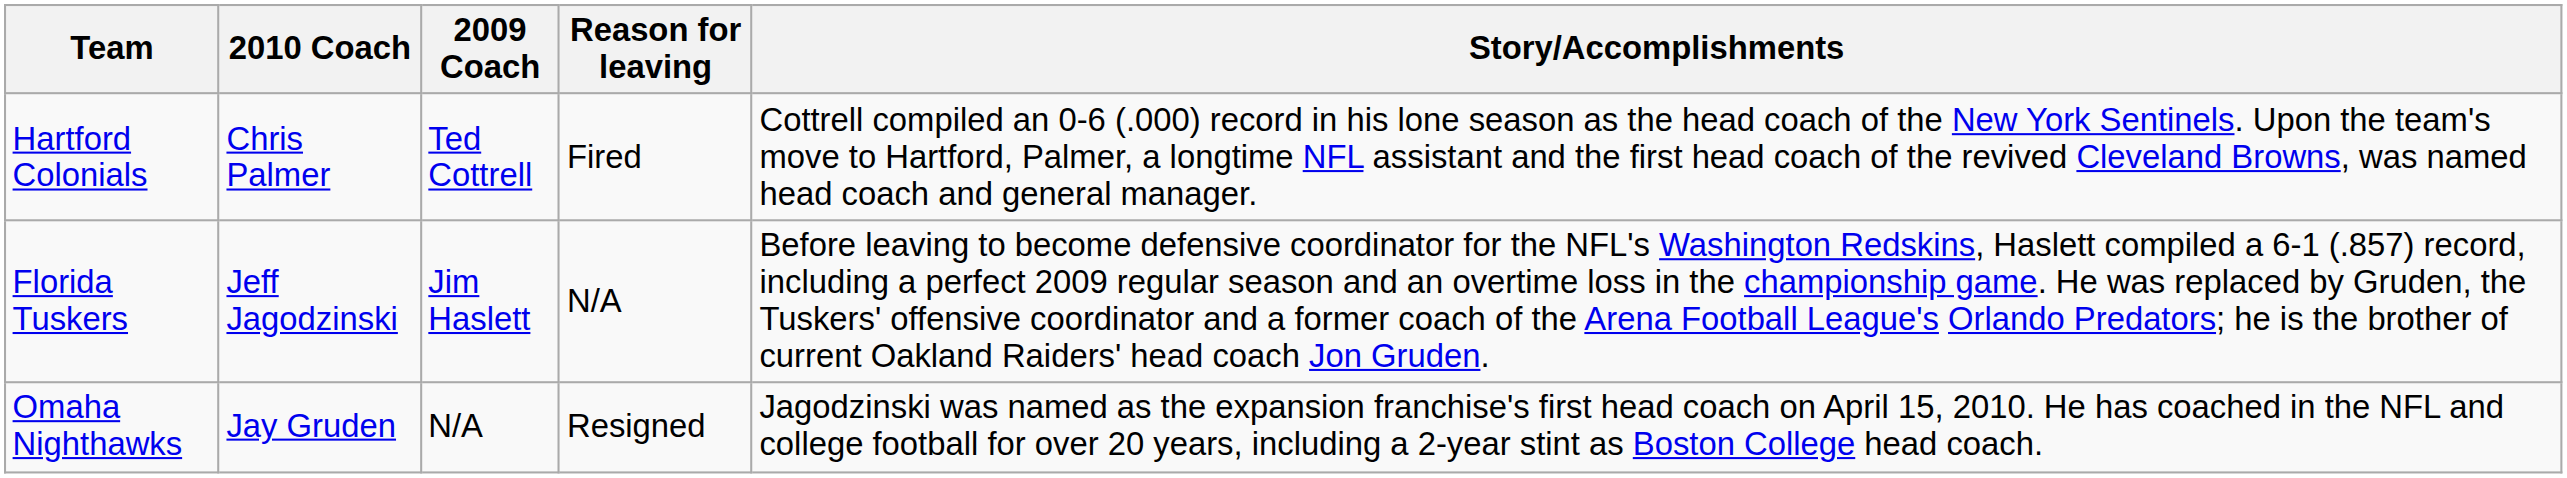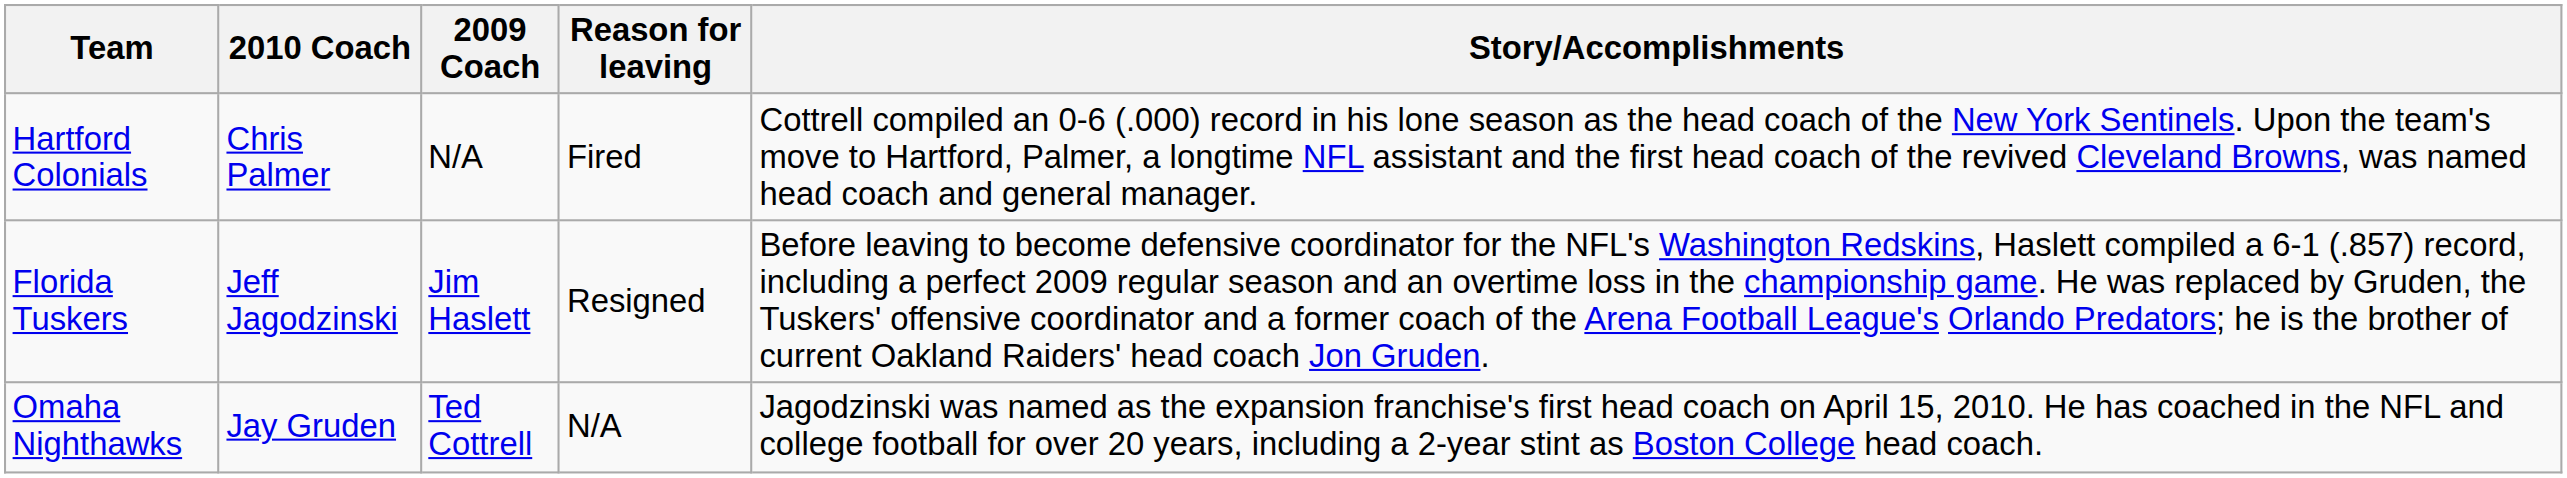Hartford Colonials | 2009 Coach: Ted Cottrell -> N/A
Florida Tuskers | Reason for leaving: N/A -> Resigned
Omaha Nighthawks | 2009 Coach: N/A -> Ted Cottrell
Omaha Nighthawks | Reason for leaving: Resigned -> N/A
